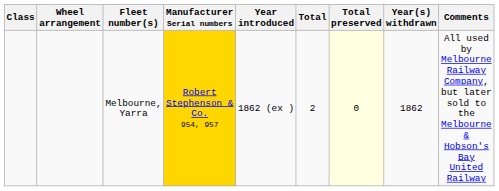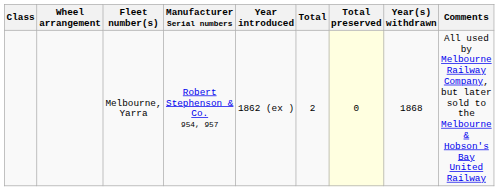Melbourne, Yarra | Manufacturer Serial numbers: gold background -> no background
Melbourne, Yarra | Year(s) withdrawn: 1862 -> 1868
